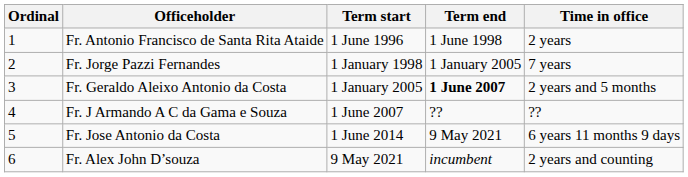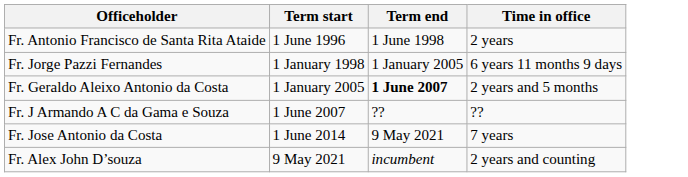- column: Ordinal | 1 | 2 | 3 | 4 | 5 | 6
Fr. Jorge Pazzi Fernandes | Time in office: 7 years -> 6 years 11 months 9 days
Fr. Jose Antonio da Costa | Time in office: 6 years 11 months 9 days -> 7 years
